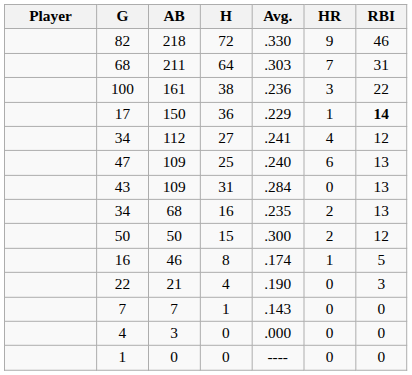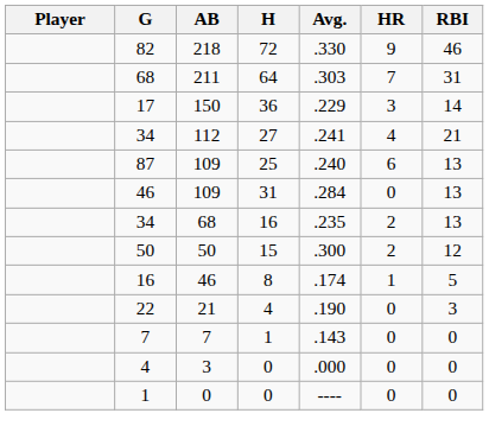- row: 100 | 161 | 38 | .236 | 3 | 22
150 | HR: 1 -> 3
150 | RBI: bold -> normal
112 | RBI: 12 -> 21
109 / 25 | G: 47 -> 87
109 / 31 | G: 43 -> 46
